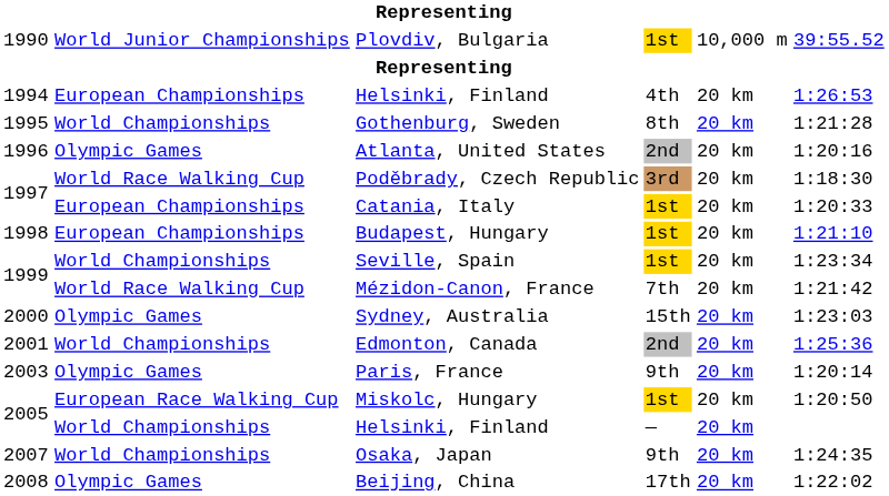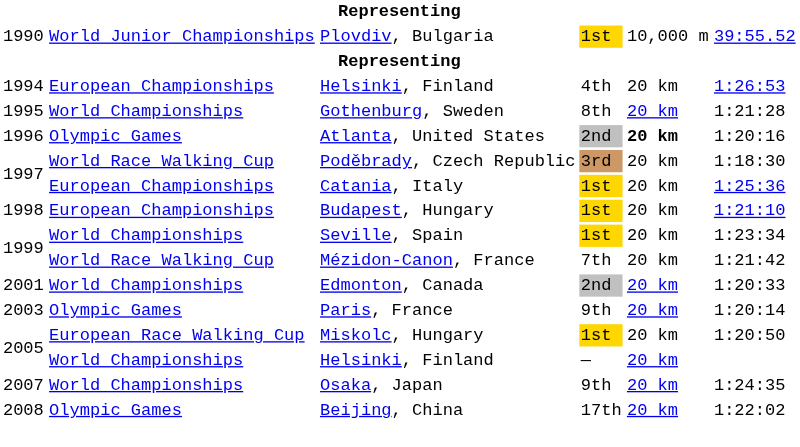Atlanta, United States | column 5: normal -> bold
Catania, Italy | column 6: 1:20:33 -> 1:25:36
- row: 2000 | Olympic Games | Sydney, Australia | 15th | 20 km | 1:23:03
Edmonton, Canada | column 6: 1:25:36 -> 1:20:33
